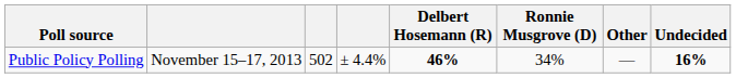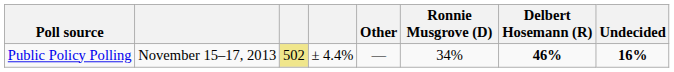columns swapped: Delbert Hosemann (R) <-> Other
Public Policy Polling | column 3: no background -> khaki background
